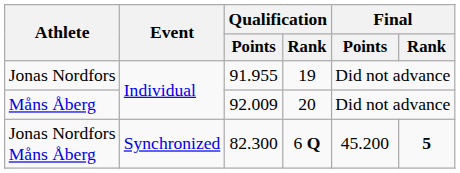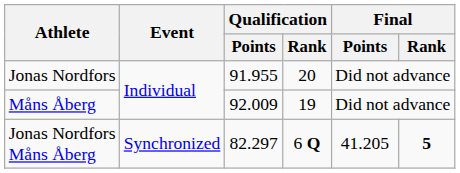Jonas Nordfors | Qualification / Rank: 19 -> 20
Måns Åberg | Qualification / Rank: 20 -> 19
Jonas Nordfors Måns Åberg | Qualification / Points: 82.300 -> 82.297
Jonas Nordfors Måns Åberg | Final / Points: 45.200 -> 41.205
